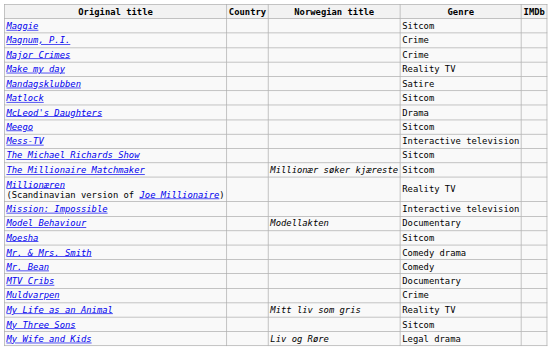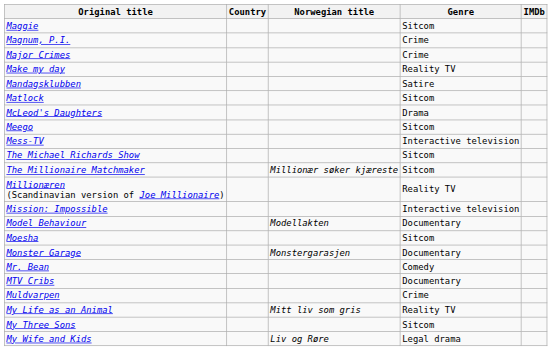+ row: Monster Garage | Monstergarasjen | Documentary
- row: Mr. & Mrs. Smith | Comedy drama
